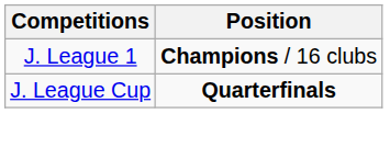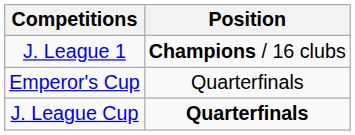+ row: Emperor's Cup | Quarterfinals
